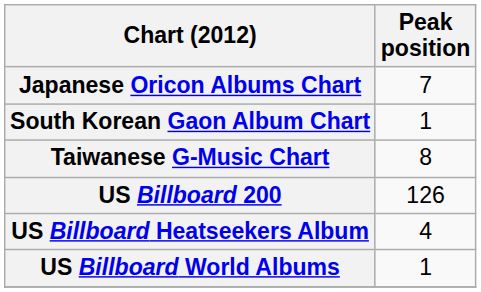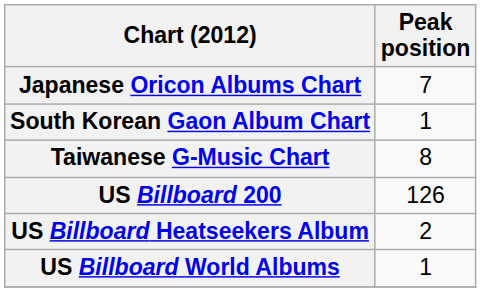US Billboard Heatseekers Album | Peak position: 4 -> 2
